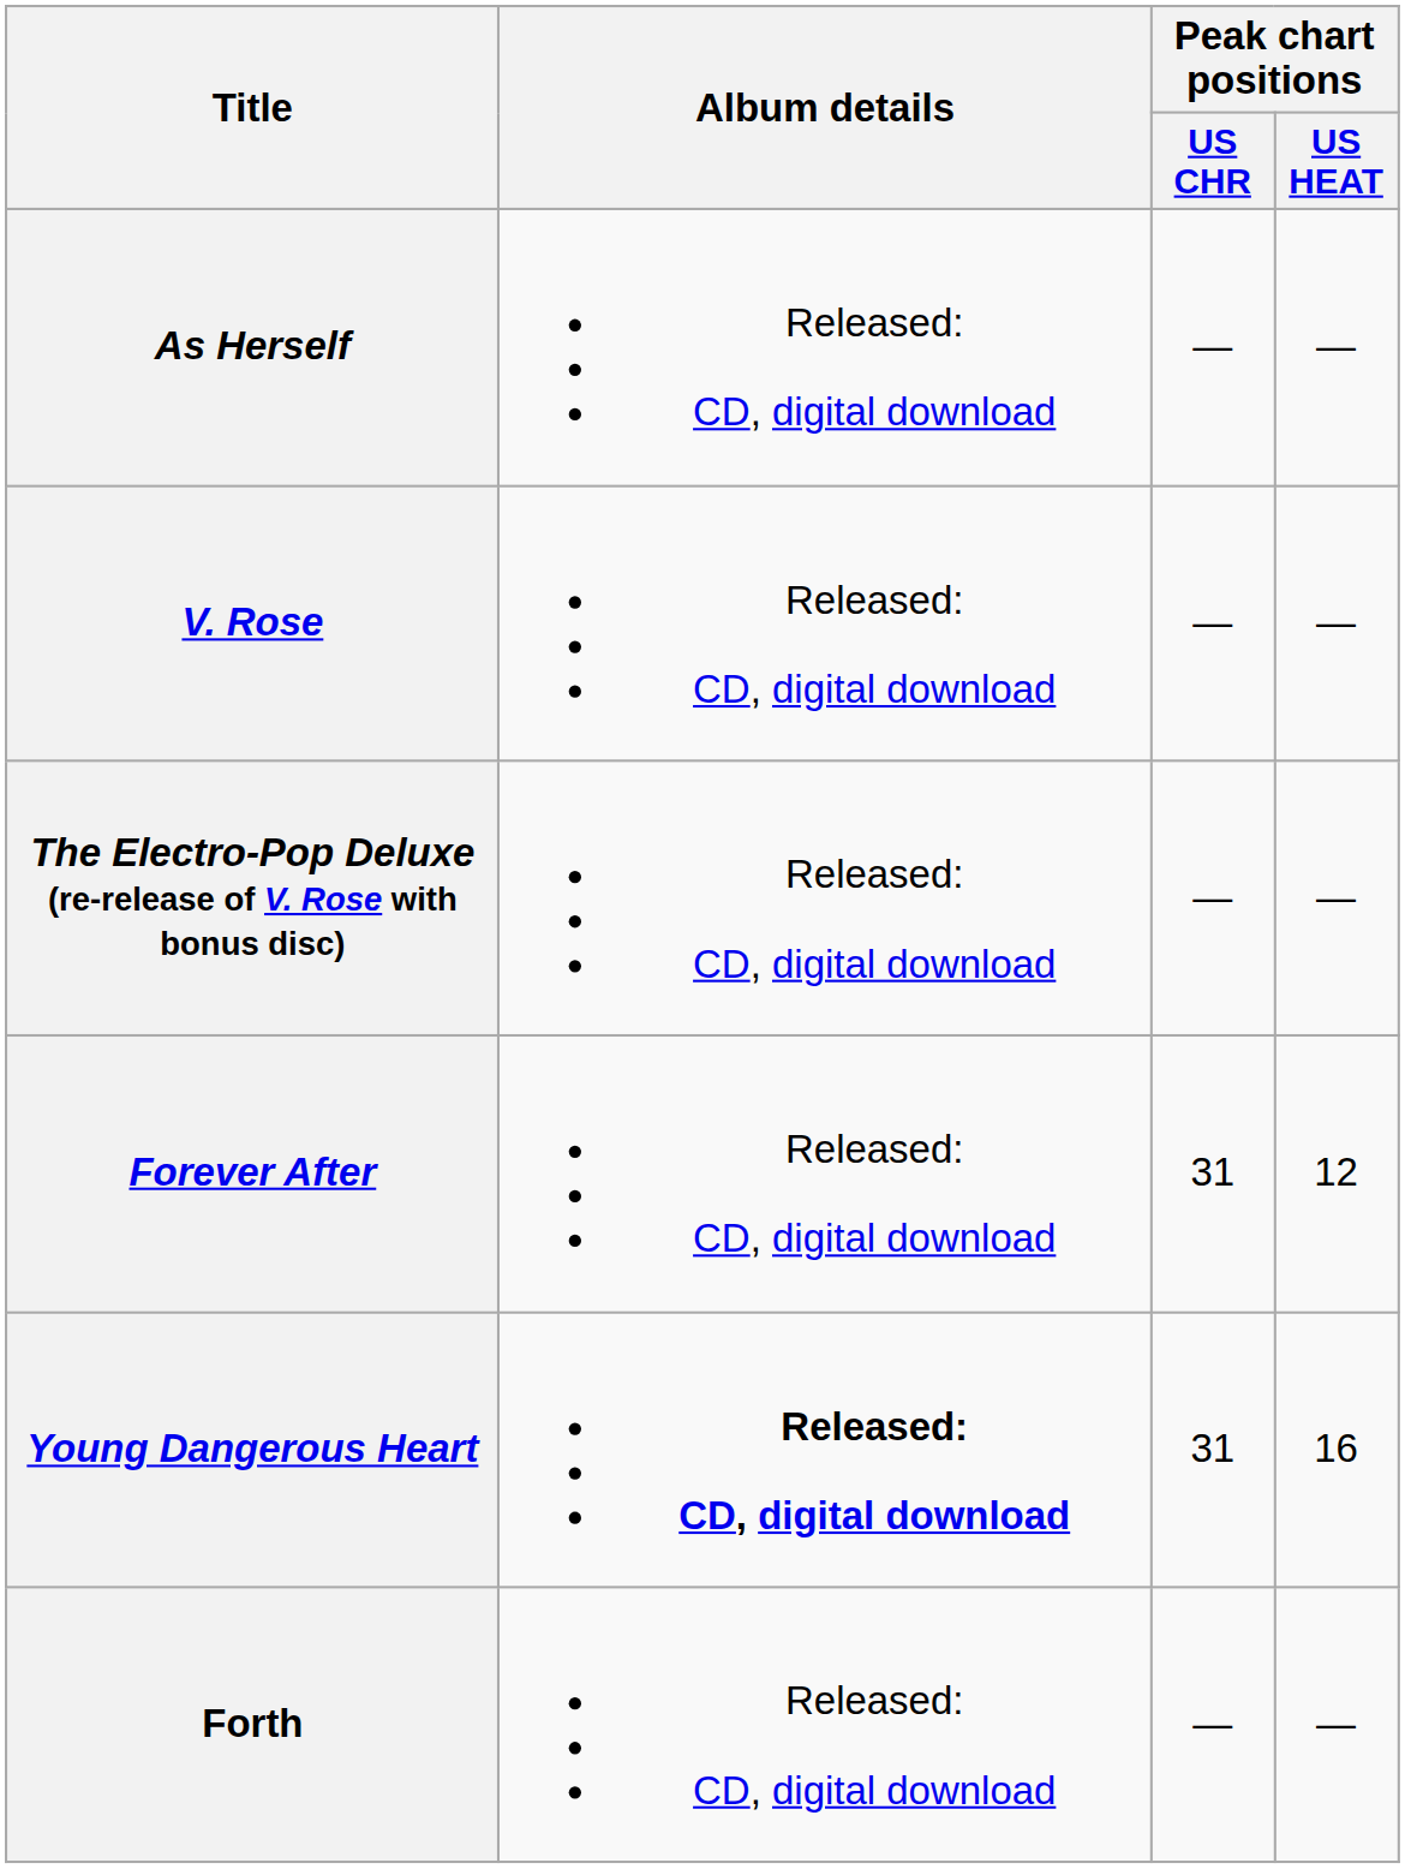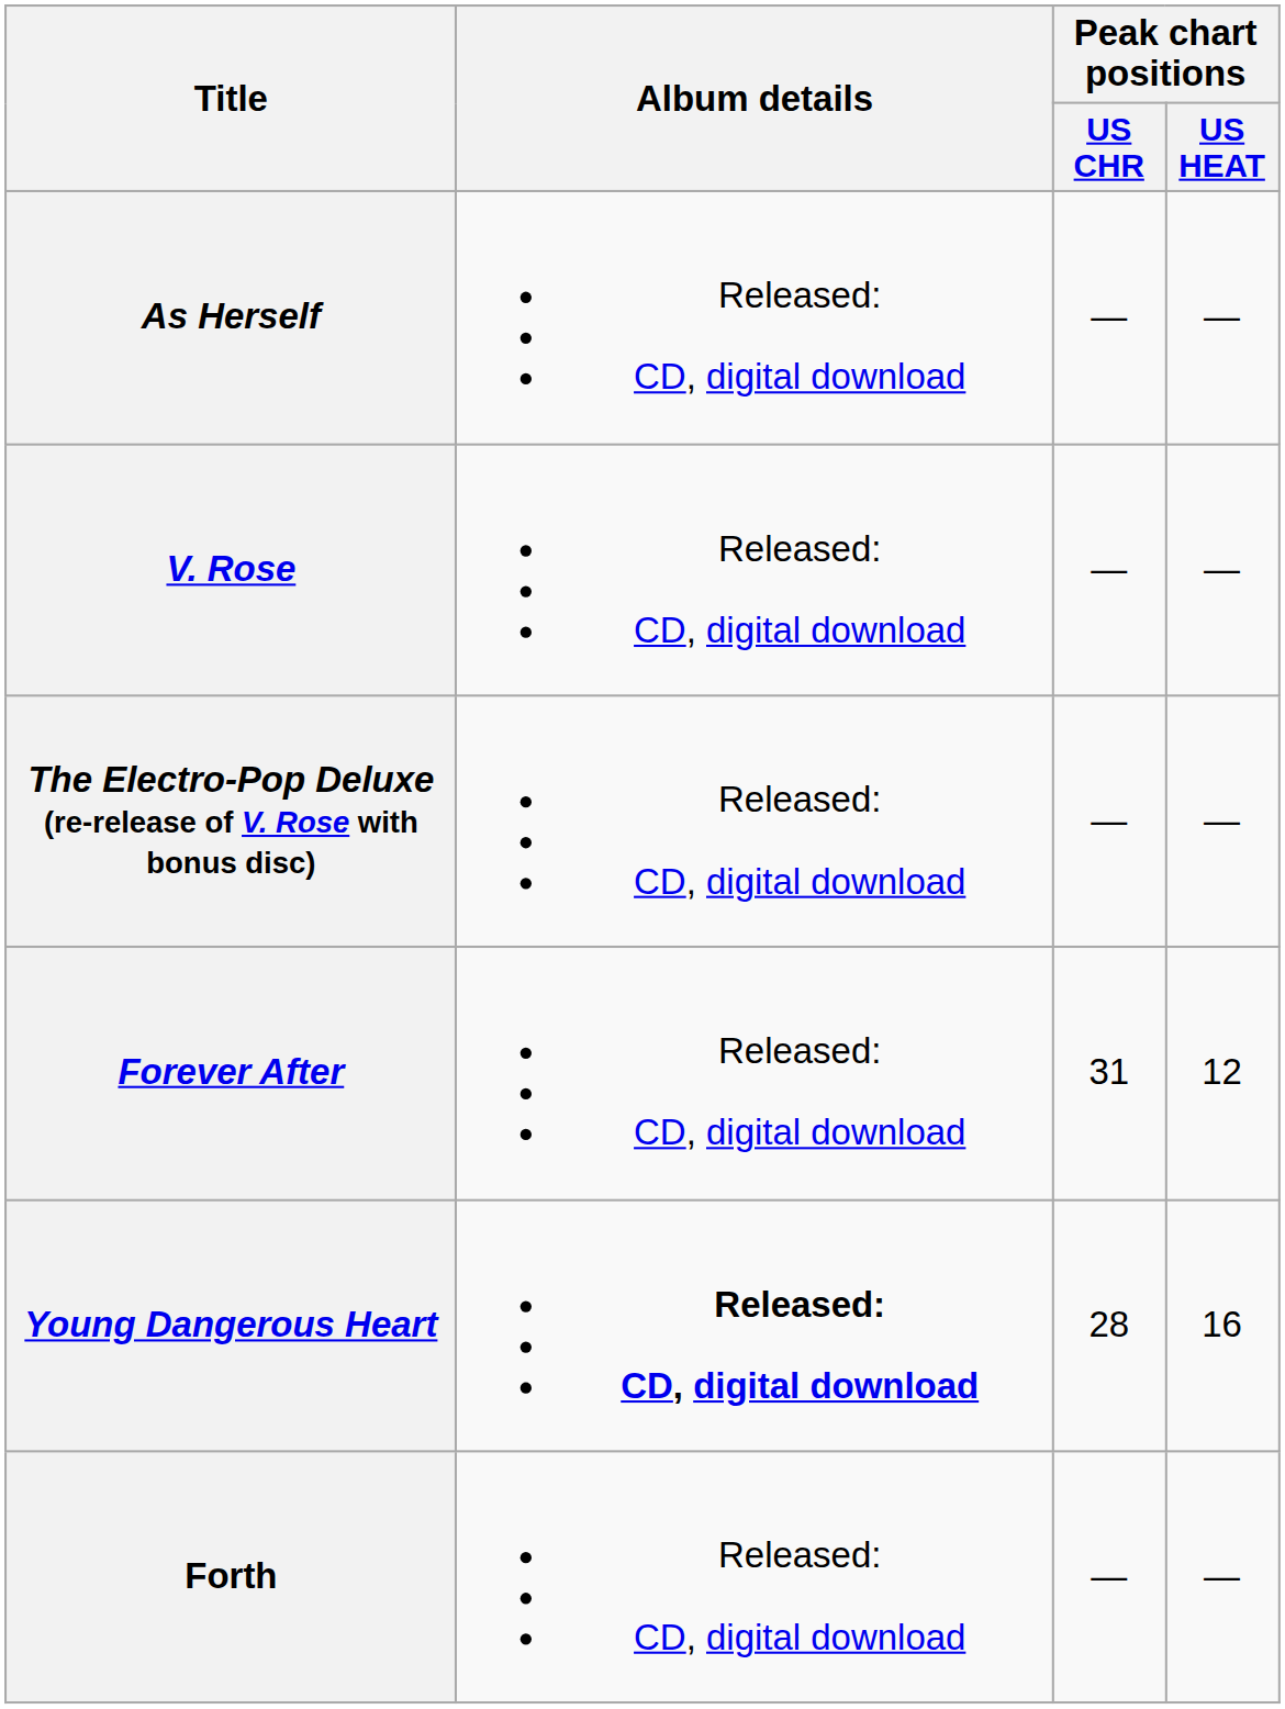Young Dangerous Heart | Peak chart positions / US CHR: 31 -> 28
